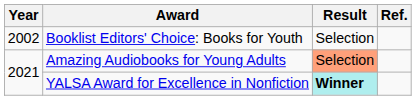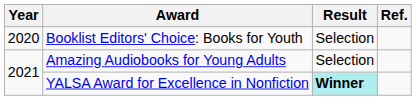Booklist Editors' Choice: Books for Youth | Year: 2002 -> 2020
Amazing Audiobooks for Young Adults | Result: lightsalmon background -> no background
